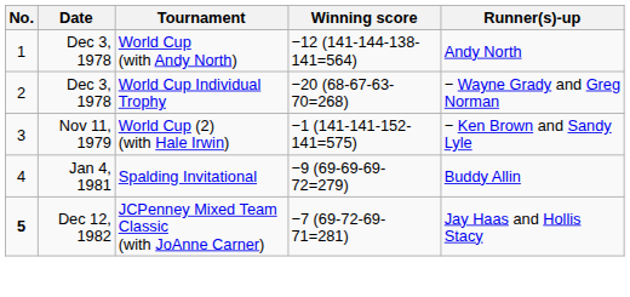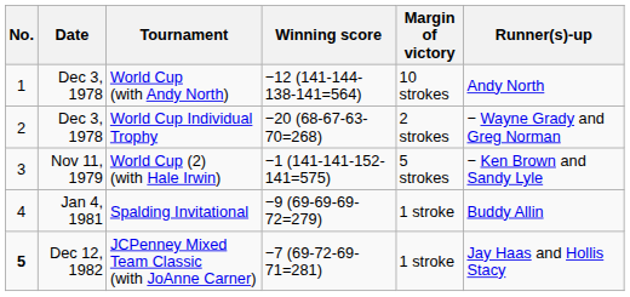+ column: Margin of victory | 10 strokes | 2 strokes | 5 strokes | 1 stroke | 1 stroke
